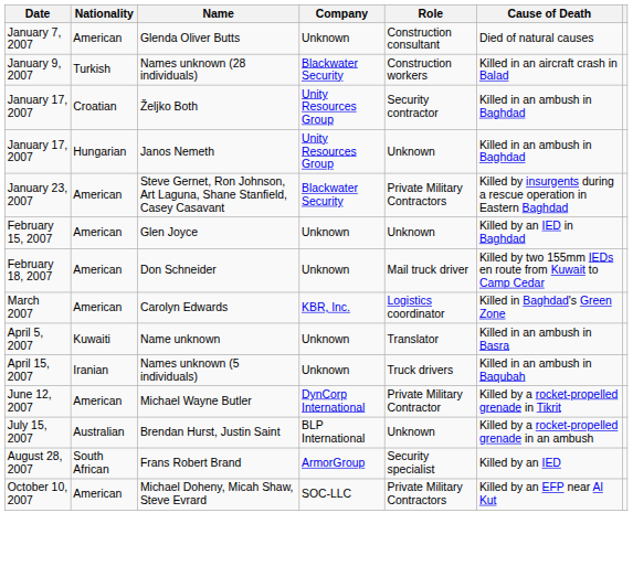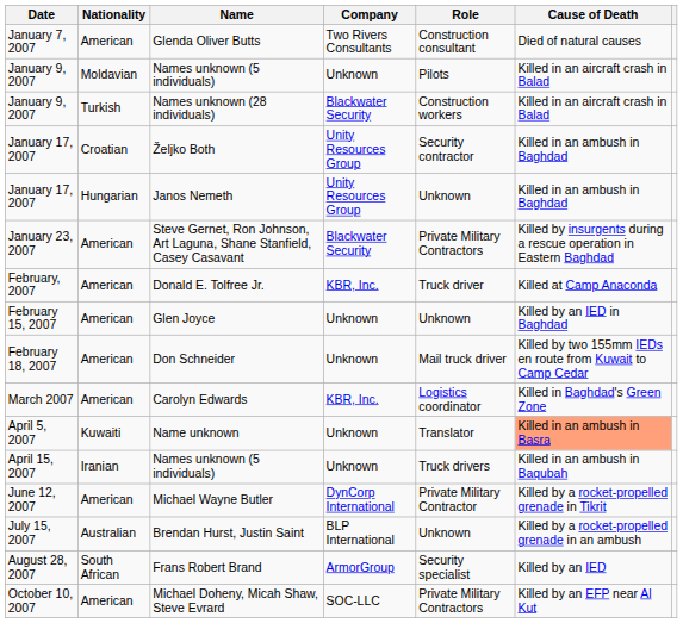Glenda Oliver Butts | Company: Unknown -> Two Rivers Consultants
+ row: January 9, 2007 | Moldavian | Names unknown (5 individuals) | Unknown | Pilots | Killed in an aircraft crash in Balad
+ row: February, 2007 | American | Donald E. Tolfree Jr. | KBR, Inc. | Truck driver | Killed at Camp Anaconda
Name unknown | Cause of Death: no background -> lightsalmon background
